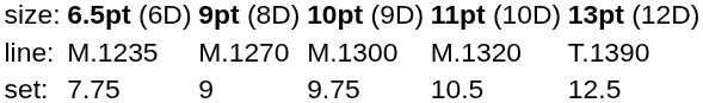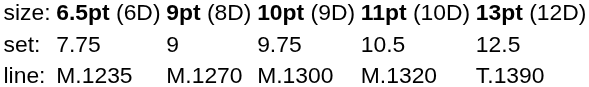rows swapped: set: <-> line:
